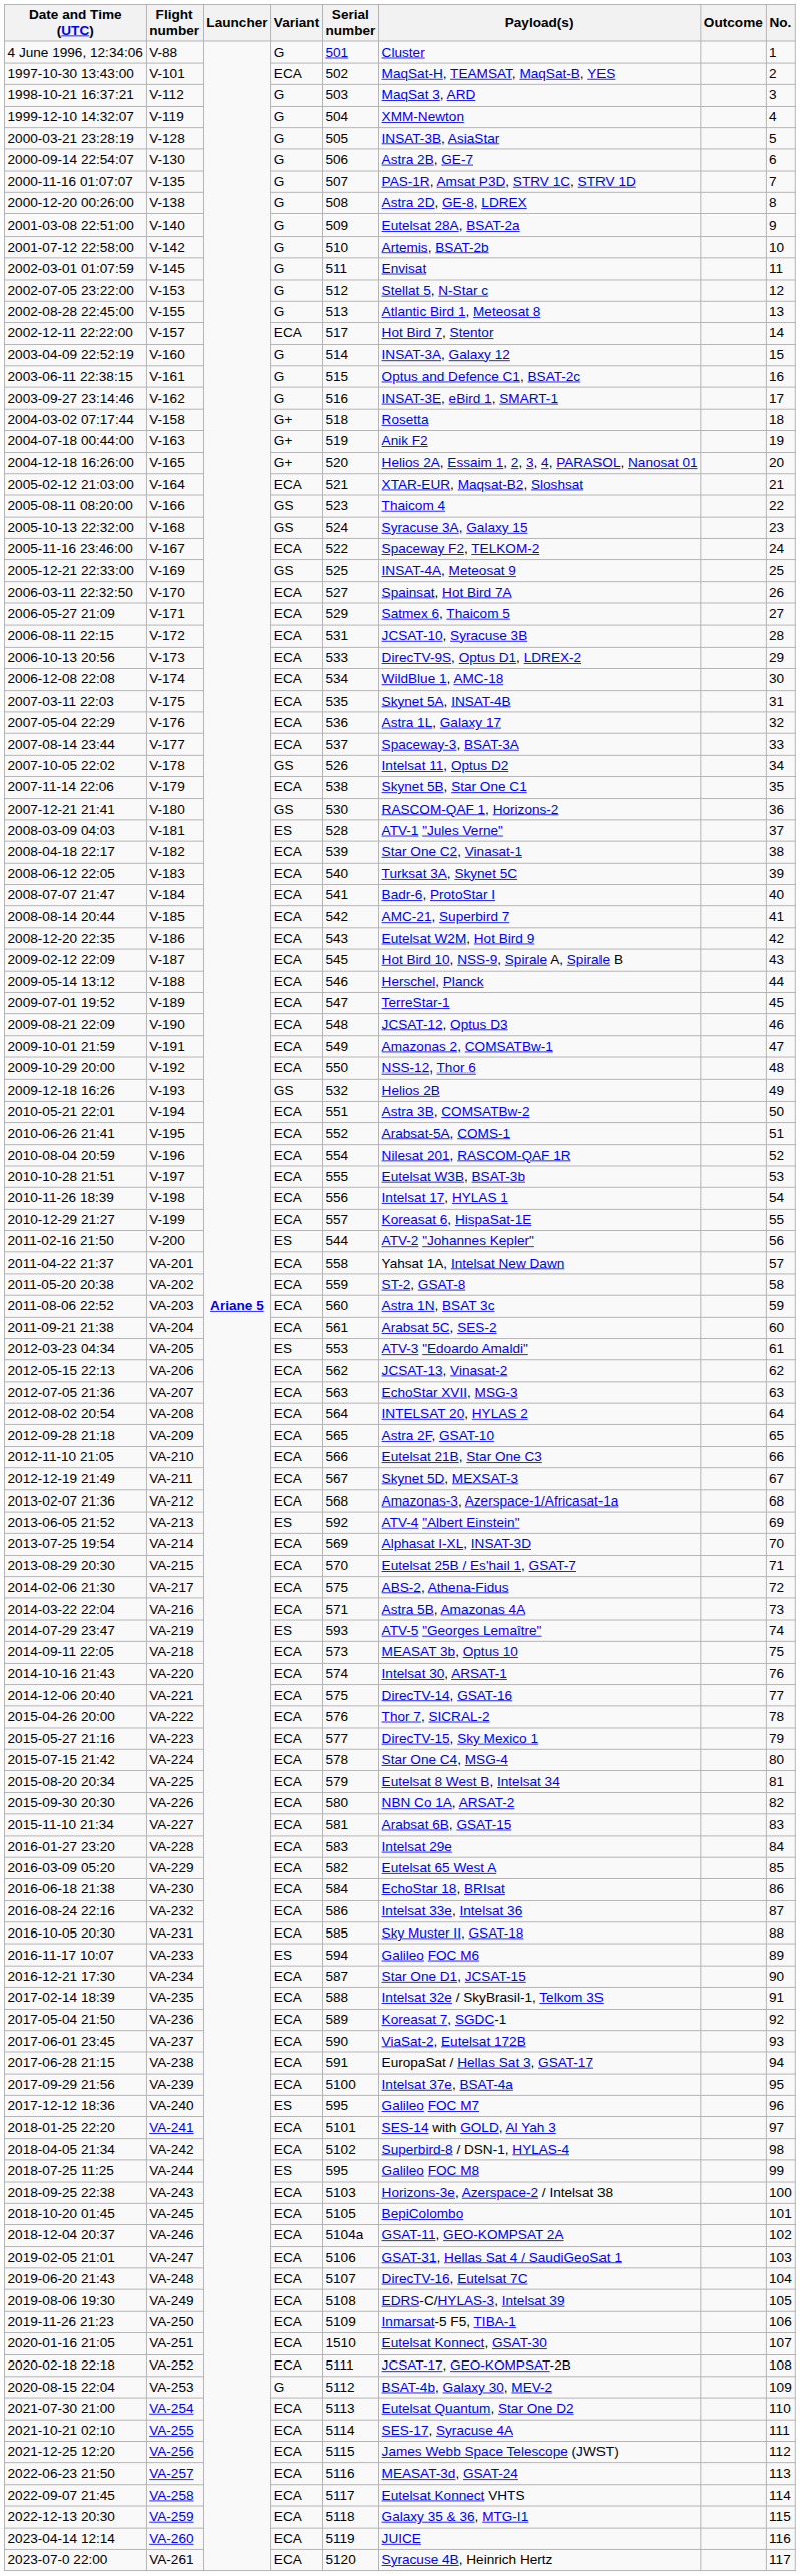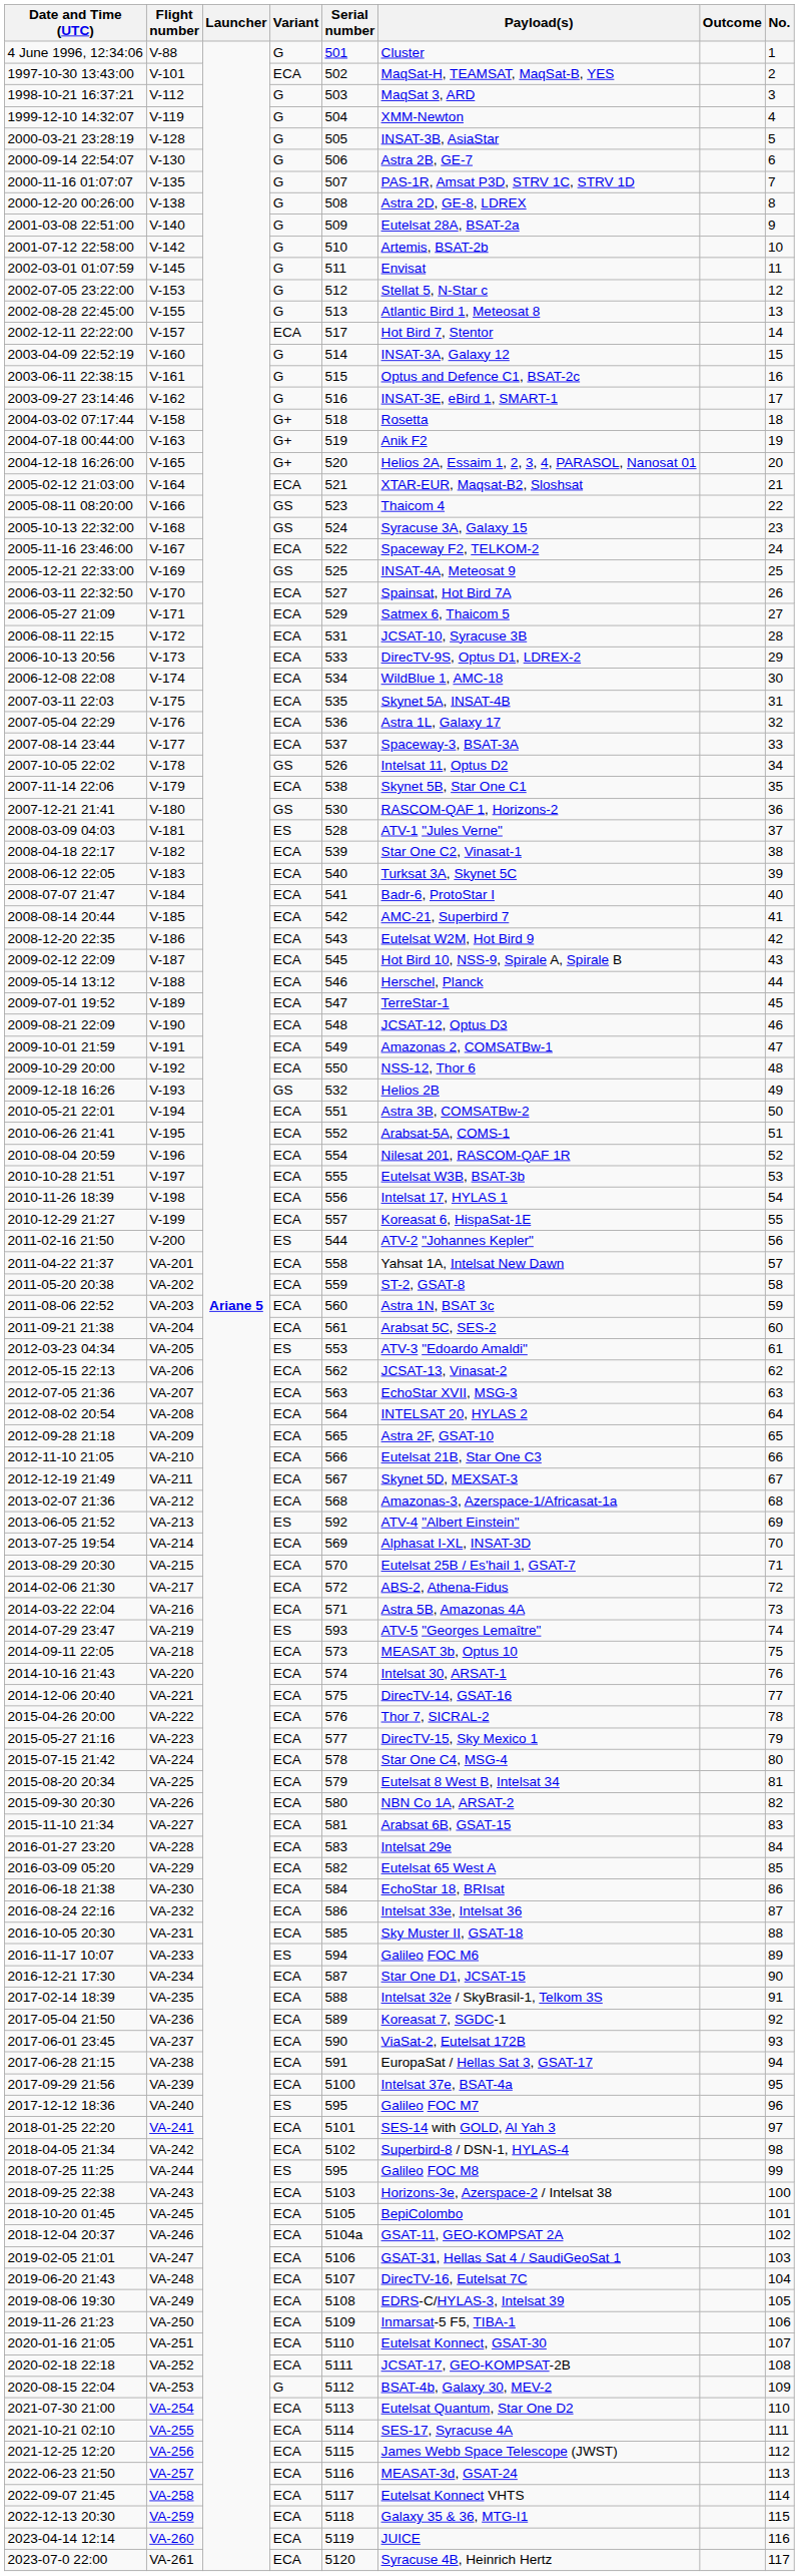VA-217 | Serial number: 575 -> 572
VA-251 | Serial number: 1510 -> 5110
